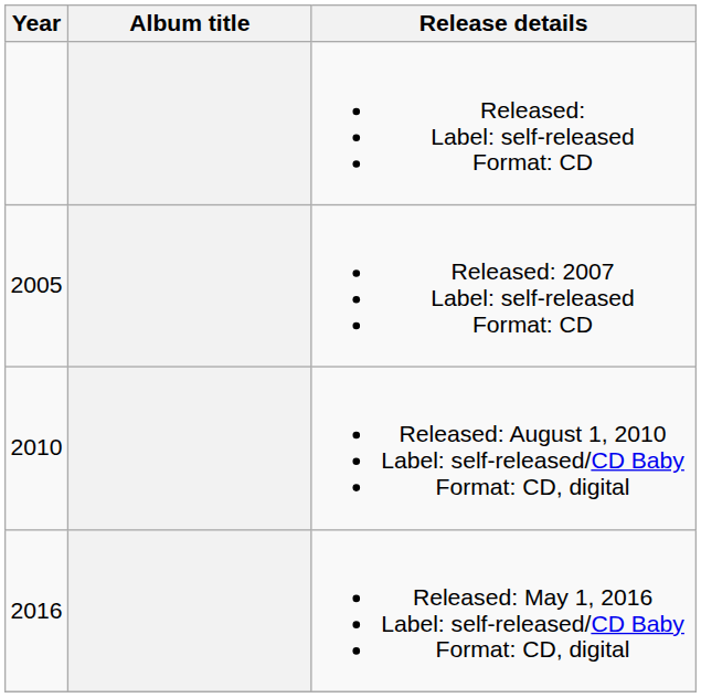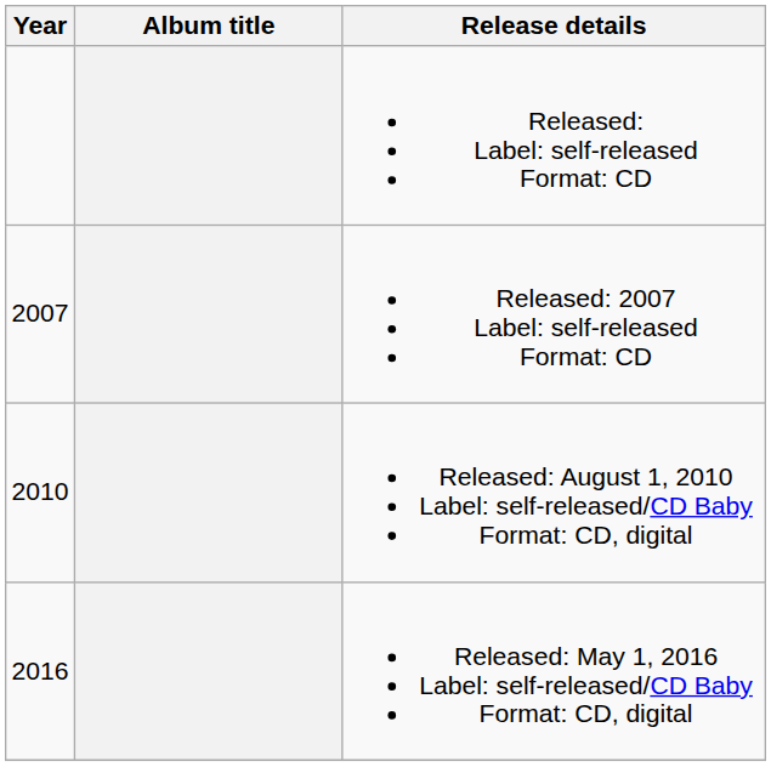Released: 2007 Label: self-released Format: CD | Year: 2005 -> 2007
